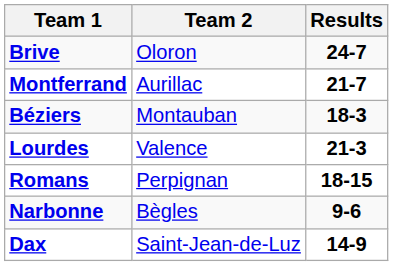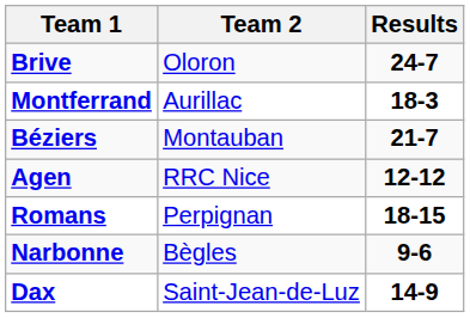Montferrand | Results: 21-7 -> 18-3
Béziers | Results: 18-3 -> 21-7
- row: Lourdes | Valence | 21-3
+ row: Agen | RRC Nice | 12-12
